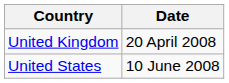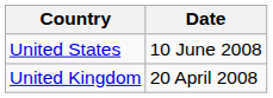rows swapped: United Kingdom <-> United States
